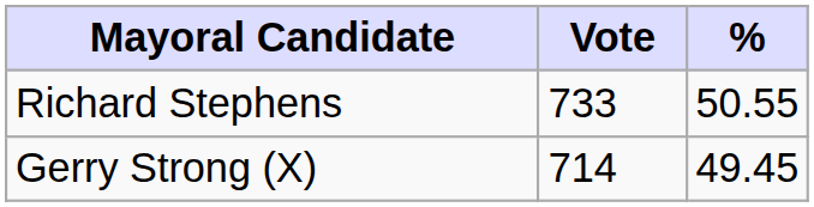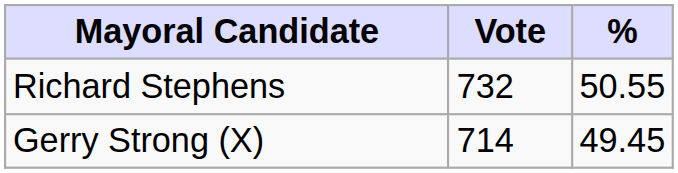Richard Stephens | Vote: 733 -> 732
